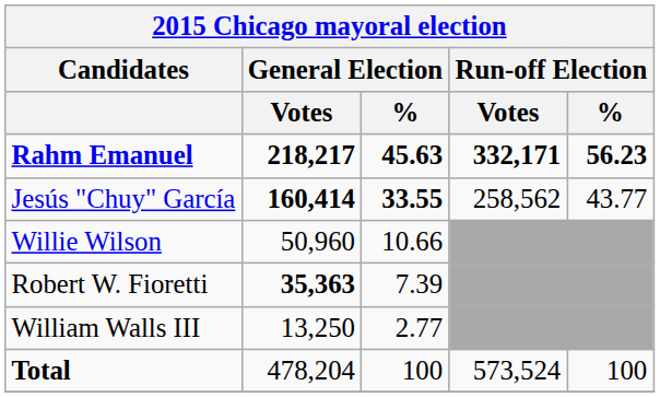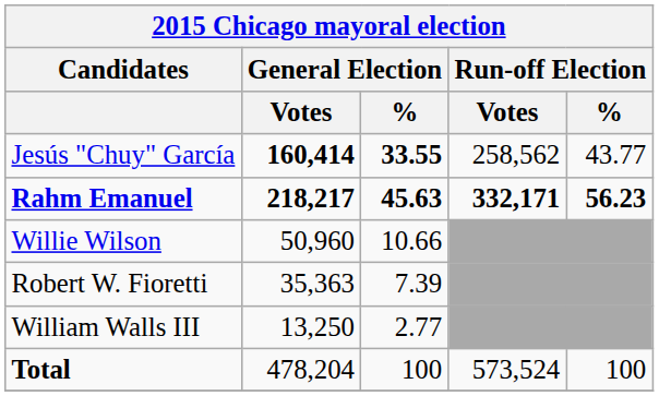rows swapped: Rahm Emanuel <-> Jesús "Chuy" García
Robert W. Fioretti | General Election / Votes: bold -> normal
